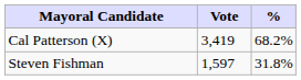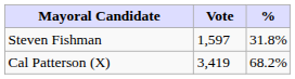rows swapped: Cal Patterson (X) <-> Steven Fishman
